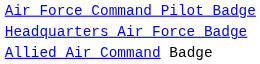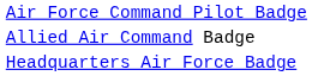rows swapped: Headquarters Air Force Badge <-> Allied Air Command Badge
